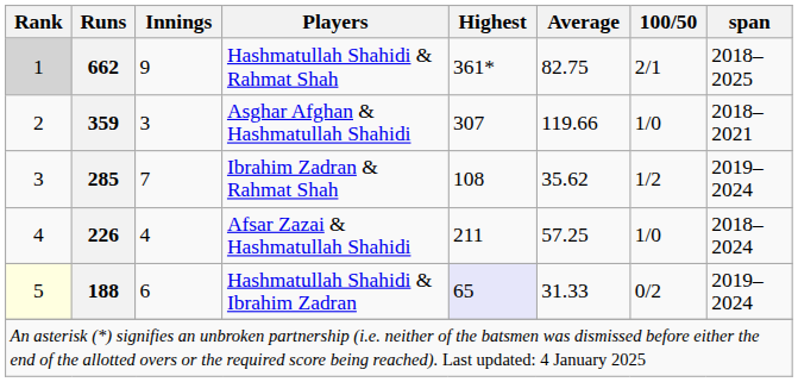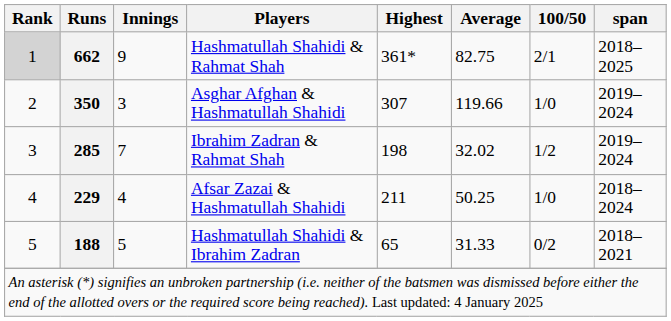Asghar Afghan & Hashmatullah Shahidi | Runs: 359 -> 350
Asghar Afghan & Hashmatullah Shahidi | span: 2018–2021 -> 2019–2024
Ibrahim Zadran & Rahmat Shah | Highest: 108 -> 198
Ibrahim Zadran & Rahmat Shah | Average: 35.62 -> 32.02
Afsar Zazai & Hashmatullah Shahidi | Runs: 226 -> 229
Afsar Zazai & Hashmatullah Shahidi | Average: 57.25 -> 50.25
Hashmatullah Shahidi & Ibrahim Zadran | Rank: lightyellow background -> no background
Hashmatullah Shahidi & Ibrahim Zadran | Innings: 6 -> 5
Hashmatullah Shahidi & Ibrahim Zadran | Highest: lavender background -> no background
Hashmatullah Shahidi & Ibrahim Zadran | span: 2019–2024 -> 2018–2021
